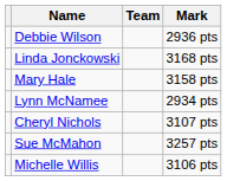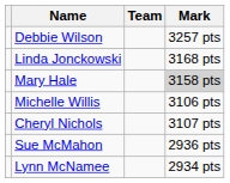Debbie Wilson | Mark: 2936 pts -> 3257 pts
Mary Hale | Mark: no background -> lightgrey background
rows swapped: Michelle Willis <-> Lynn McNamee
Sue McMahon | Mark: 3257 pts -> 2936 pts
